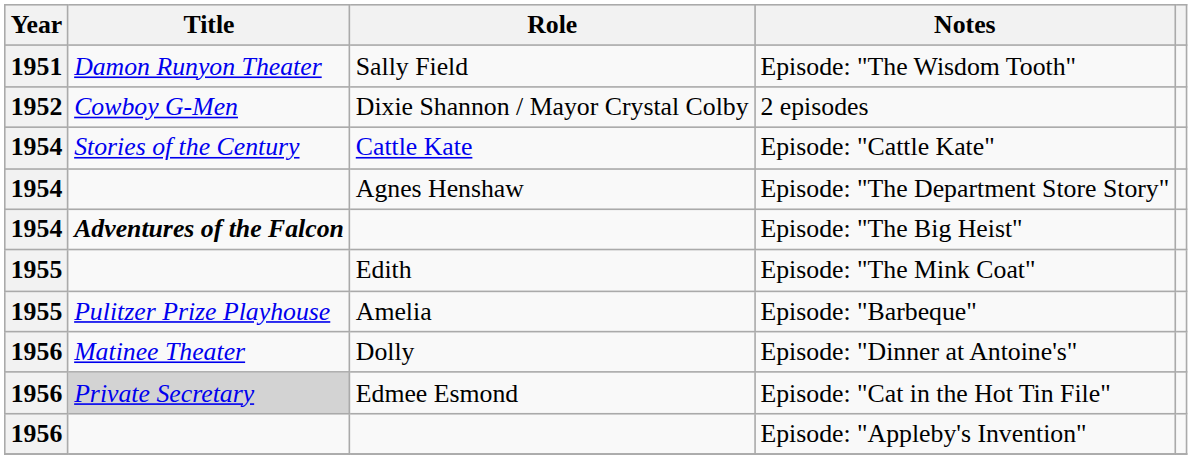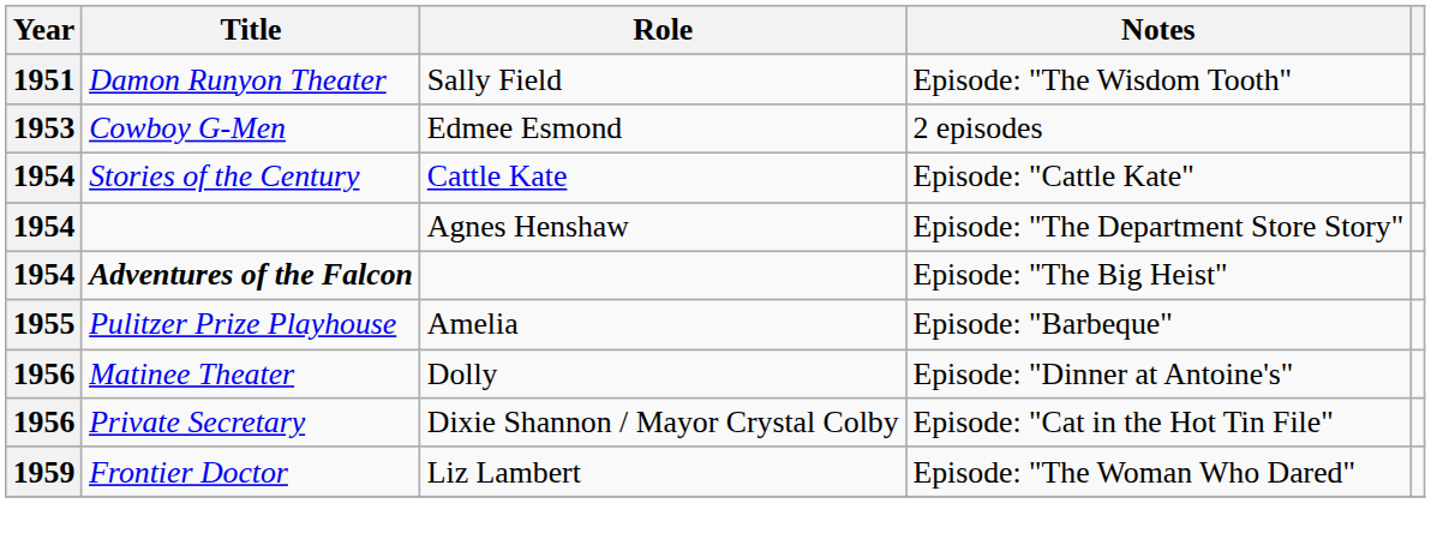2 episodes | Year: 1952 -> 1953
2 episodes | Role: Dixie Shannon / Mayor Crystal Colby -> Edmee Esmond
- row: 1955 | Edith | Episode: "The Mink Coat"
Episode: "Cat in the Hot Tin File" | Title: lightgrey background -> no background
Episode: "Cat in the Hot Tin File" | Role: Edmee Esmond -> Dixie Shannon / Mayor Crystal Colby
- row: 1956 | Episode: "Appleby's Invention"
+ row: 1959 | Frontier Doctor | Liz Lambert | Episode: "The Woman Who Dared"
